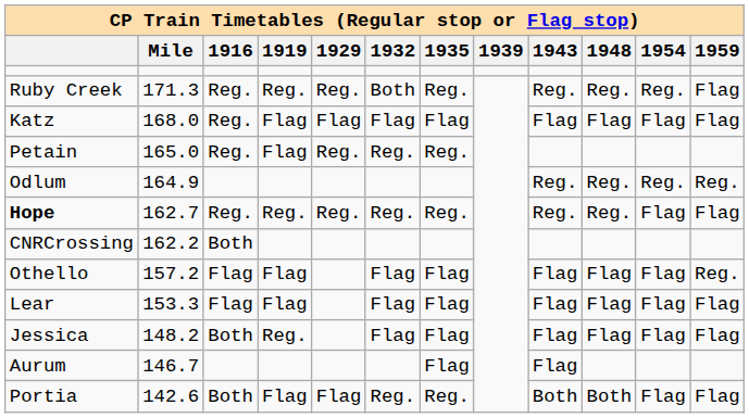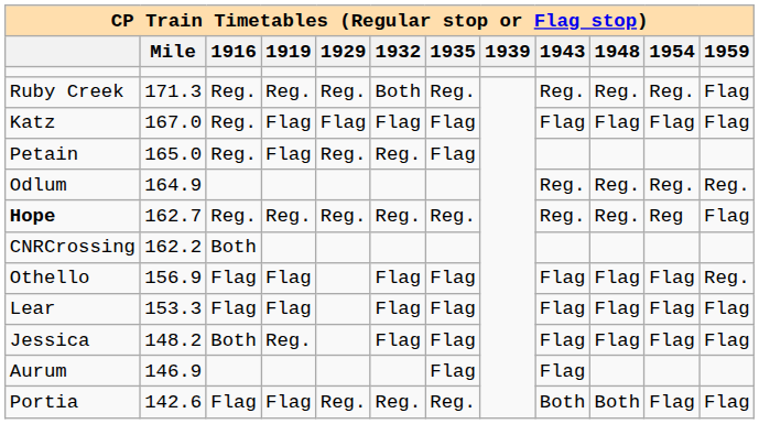Katz | Mile: 168.0 -> 167.0
Petain | 1935: Reg. -> Flag
Hope | 1954: Flag -> Reg
Othello | Mile: 157.2 -> 156.9
Aurum | Mile: 146.7 -> 146.9
Portia | 1916: Both -> Flag
Portia | 1929: Flag -> Reg.
